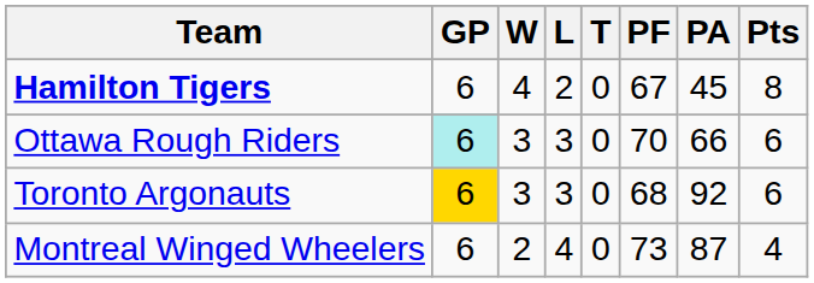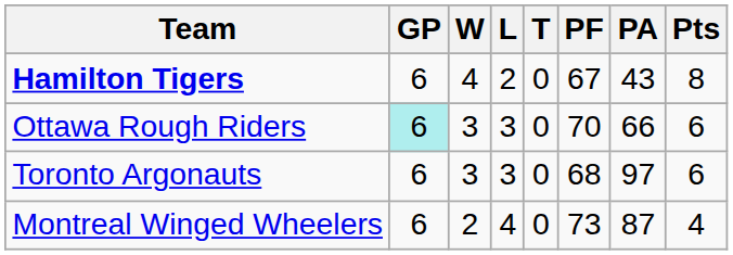Hamilton Tigers | PA: 45 -> 43
Toronto Argonauts | GP: gold background -> no background
Toronto Argonauts | PA: 92 -> 97
